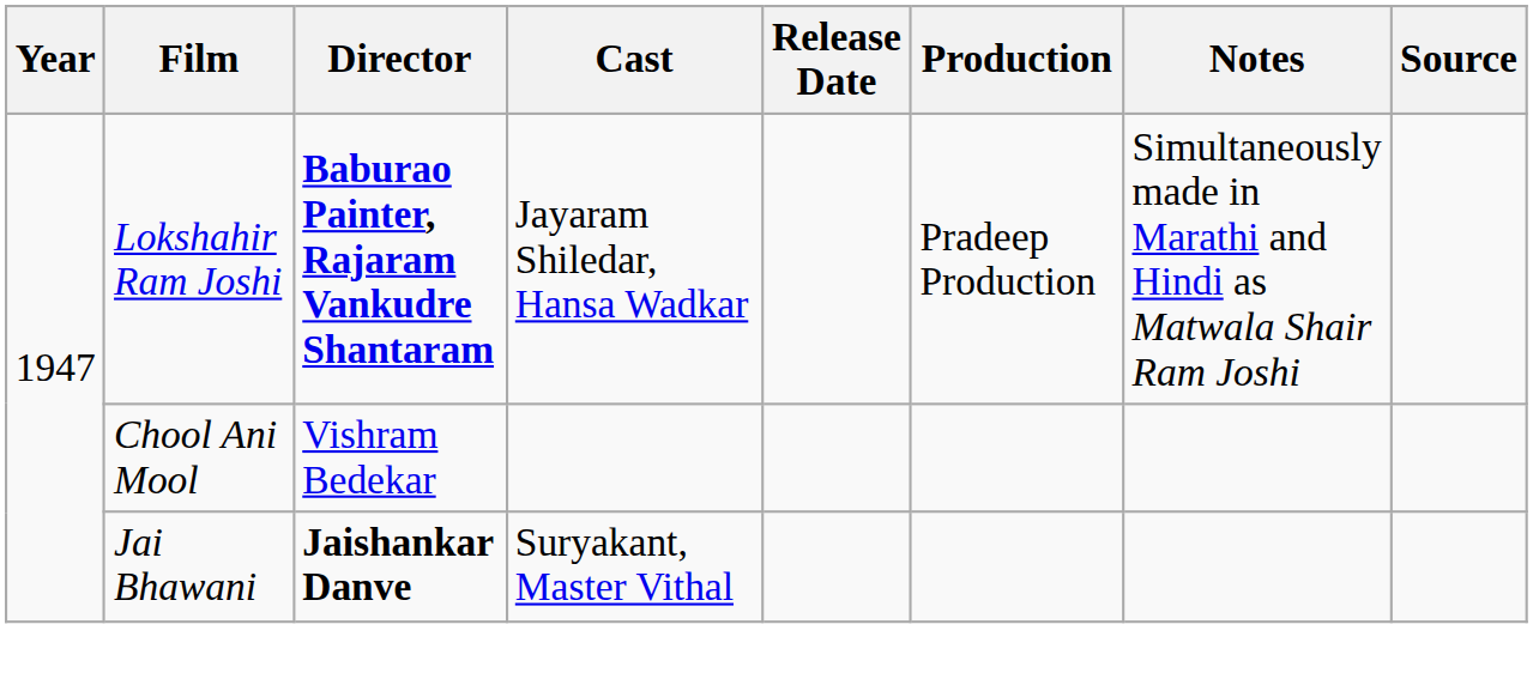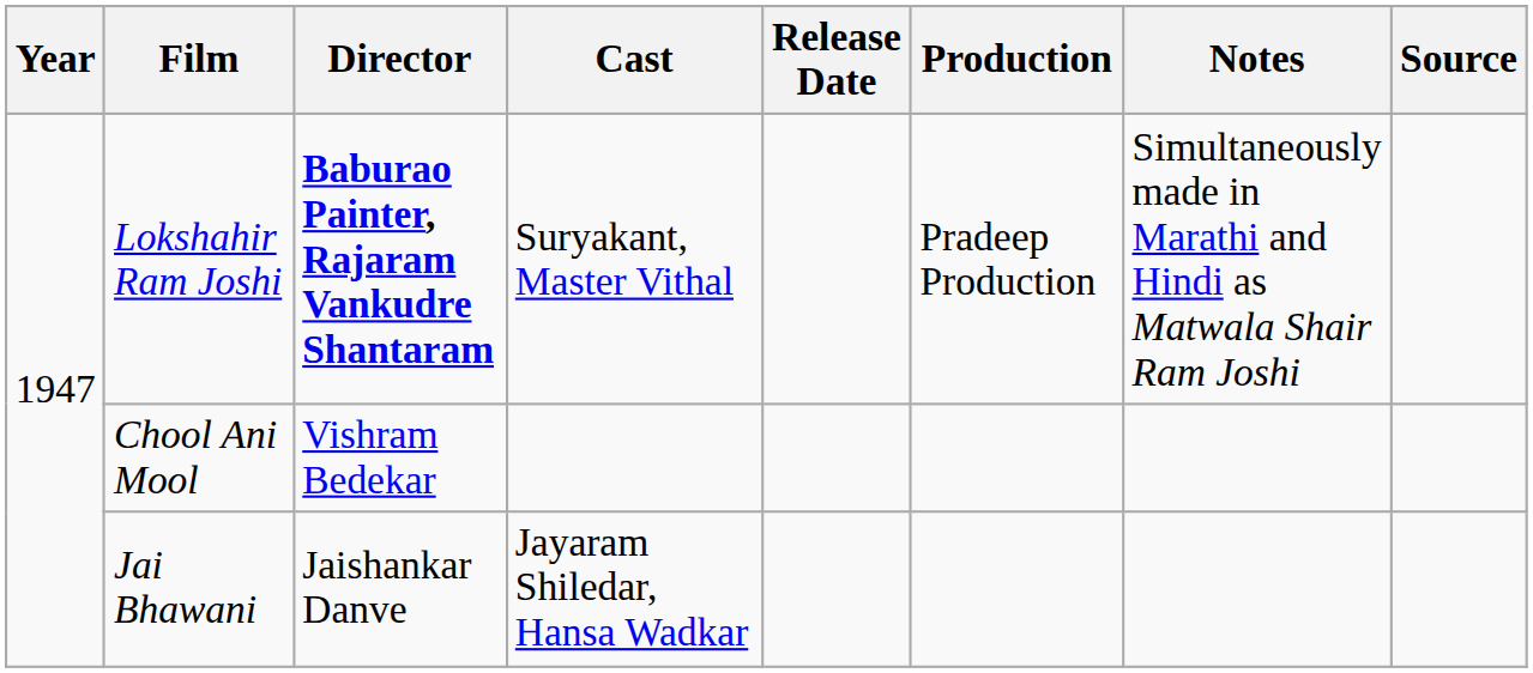Lokshahir Ram Joshi | Cast: Jayaram Shiledar, Hansa Wadkar -> Suryakant, Master Vithal
Jai Bhawani | Director: bold -> normal
Jai Bhawani | Cast: Suryakant, Master Vithal -> Jayaram Shiledar, Hansa Wadkar
